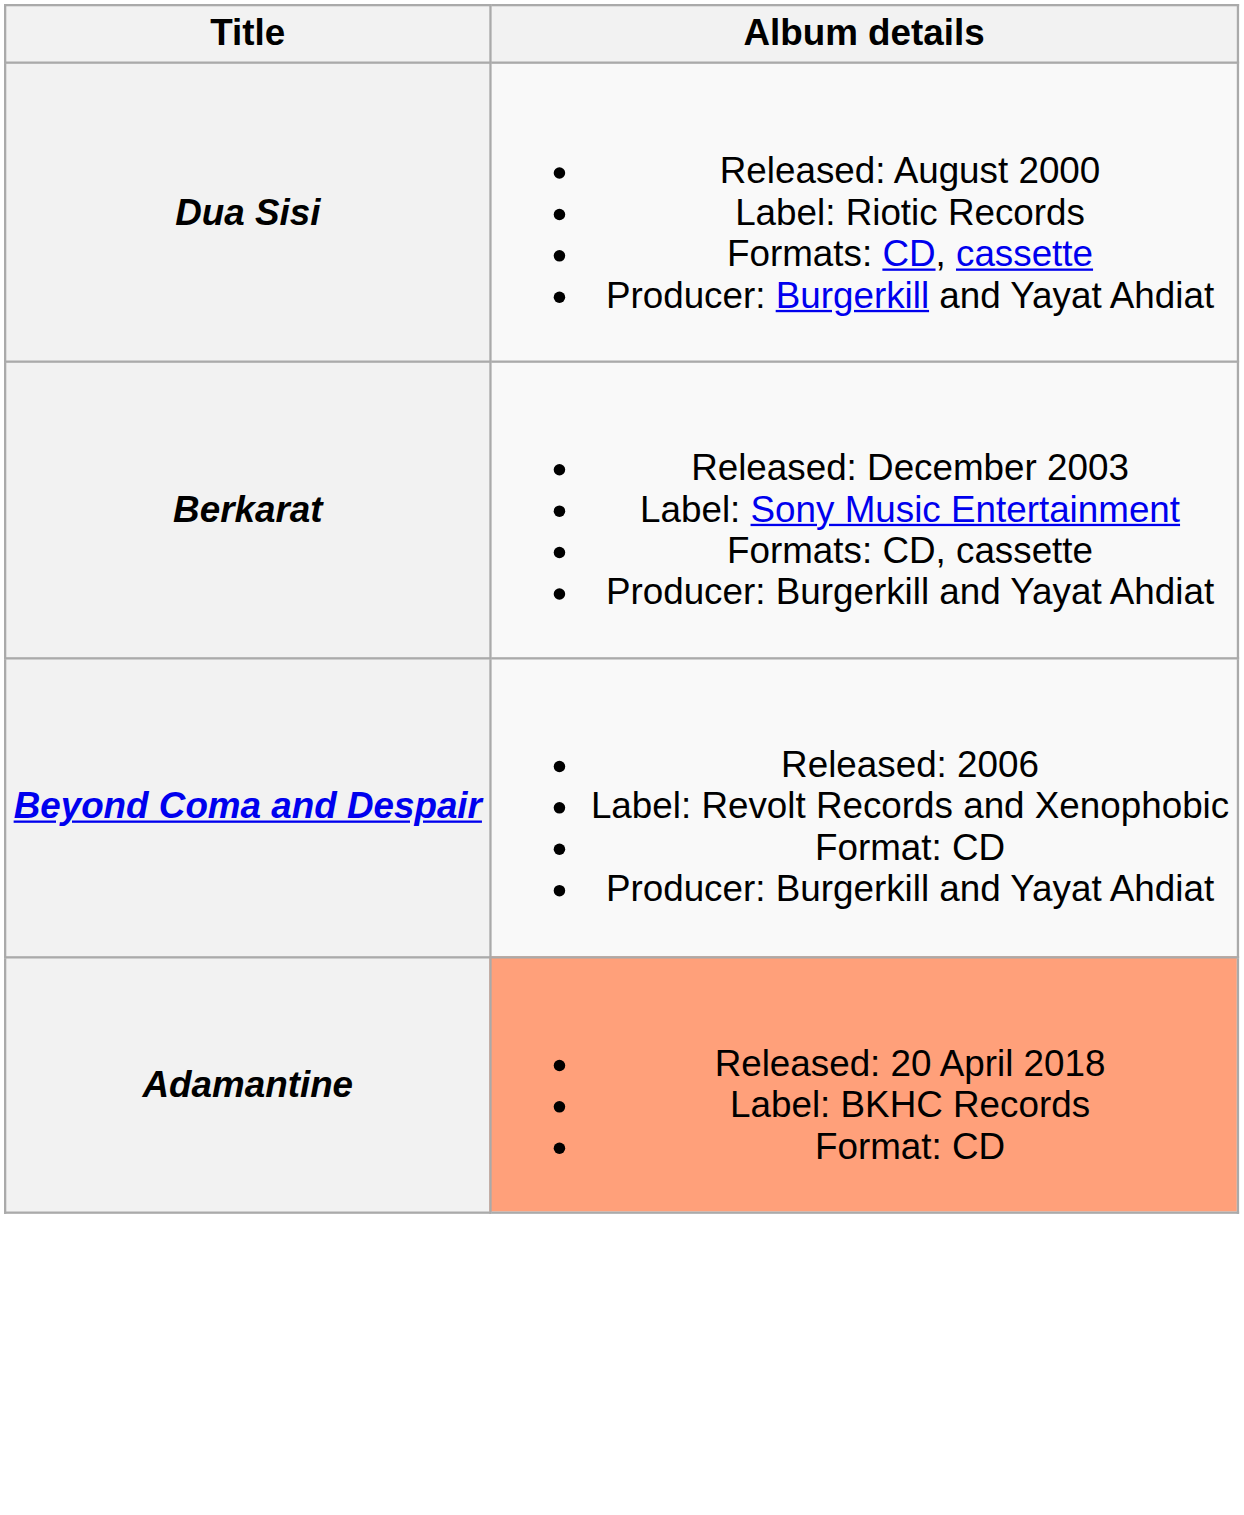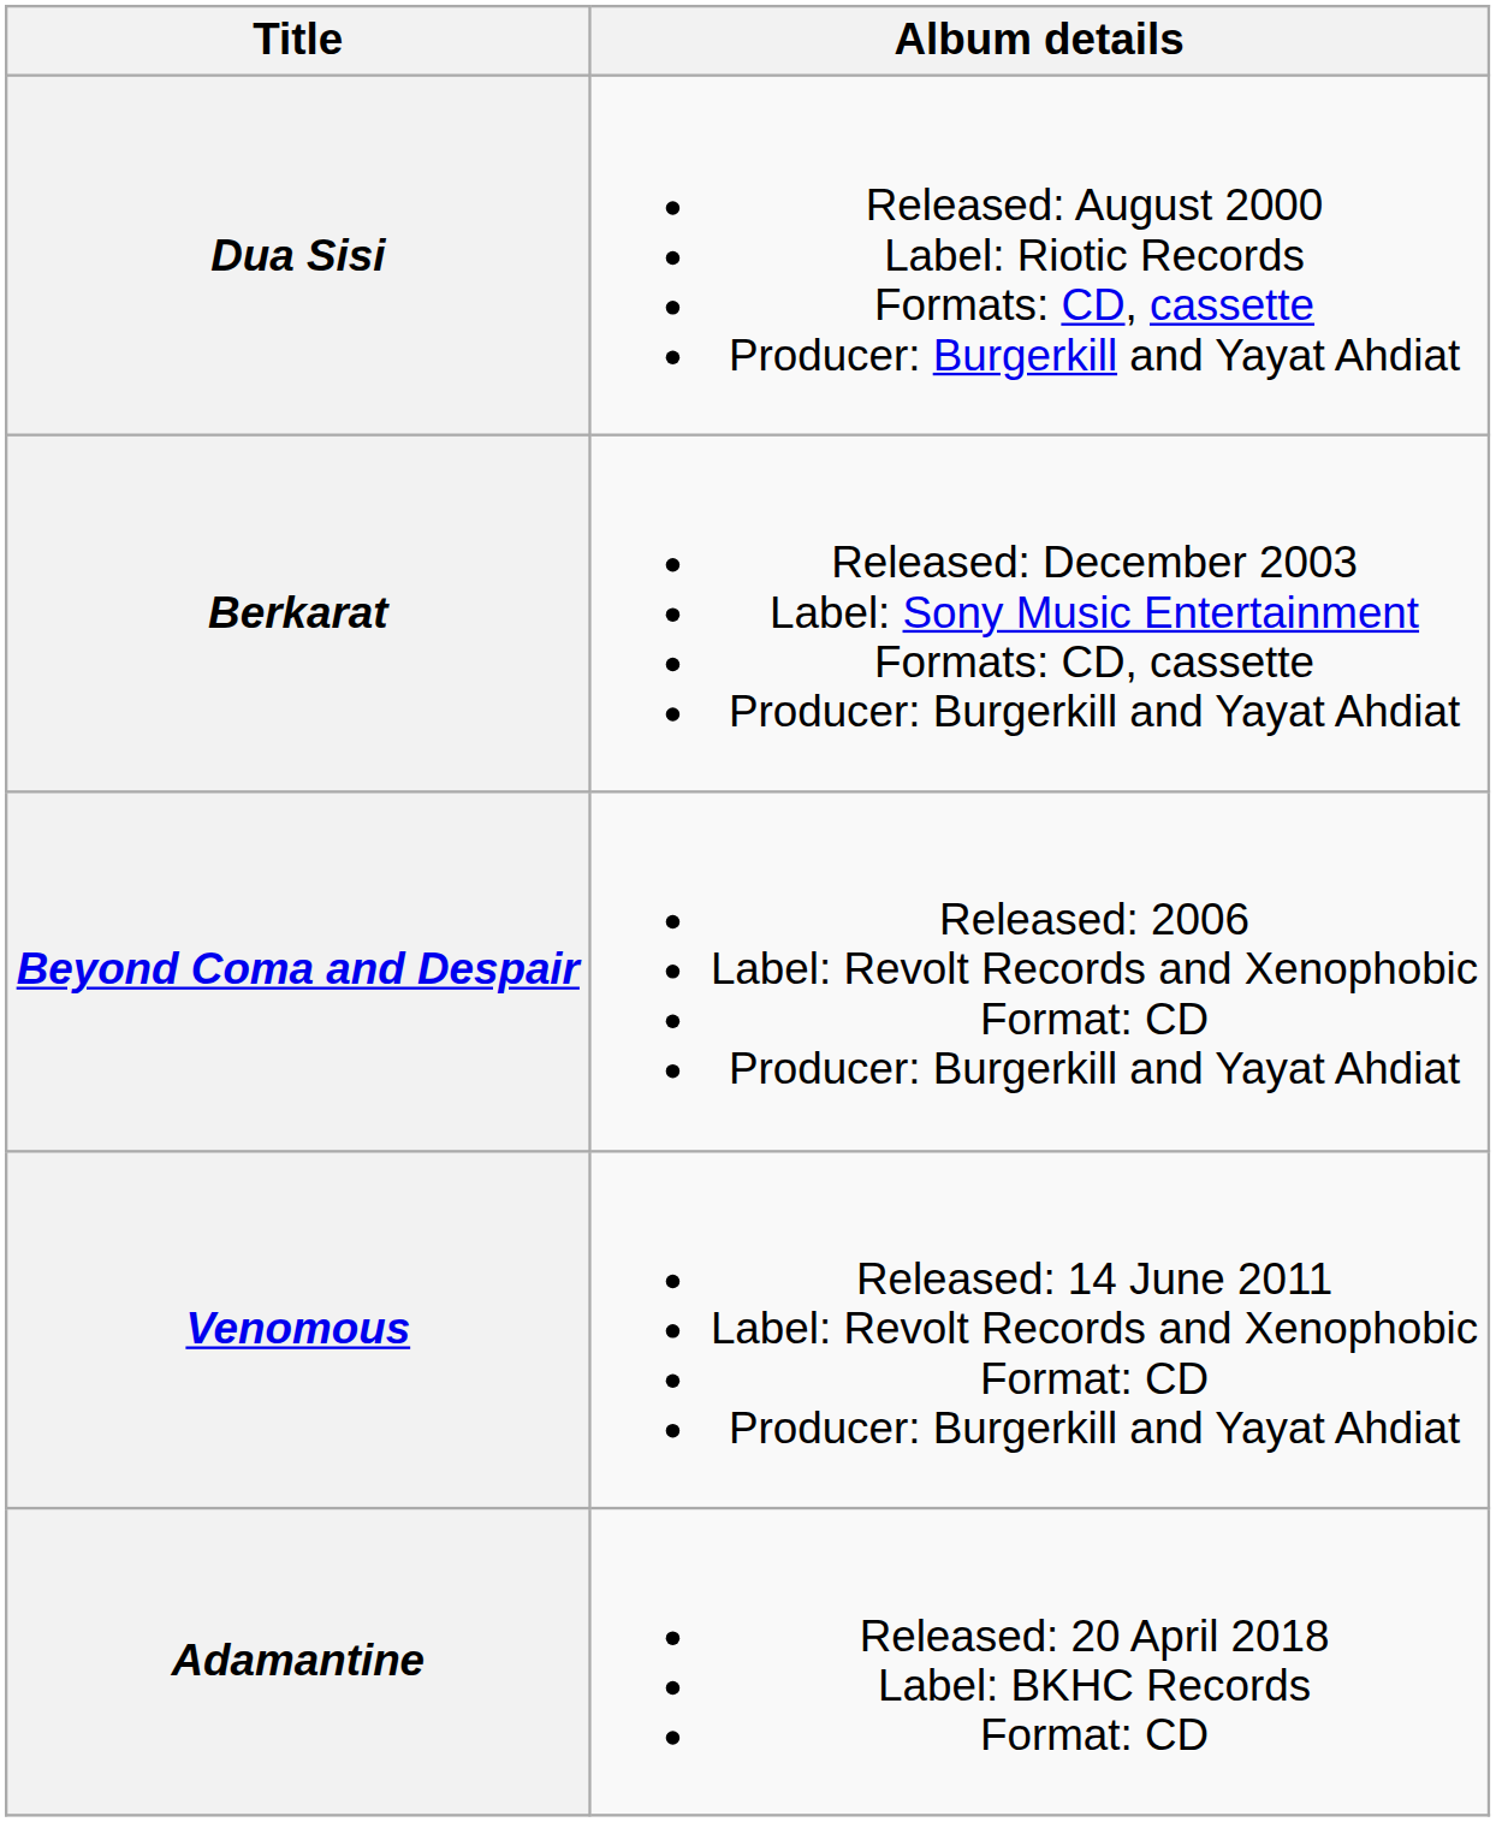+ row: Venomous | Released: 14 June 2011 Label: Revolt Records and Xenophobic Format: CD Producer: Burgerkill and Yayat Ahdiat
Adamantine | Album details: lightsalmon background -> no background
